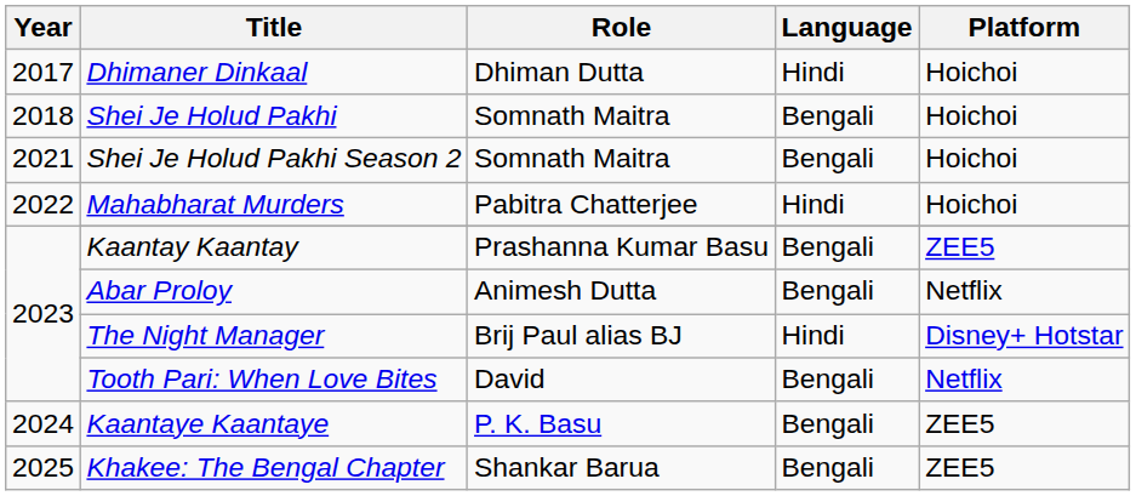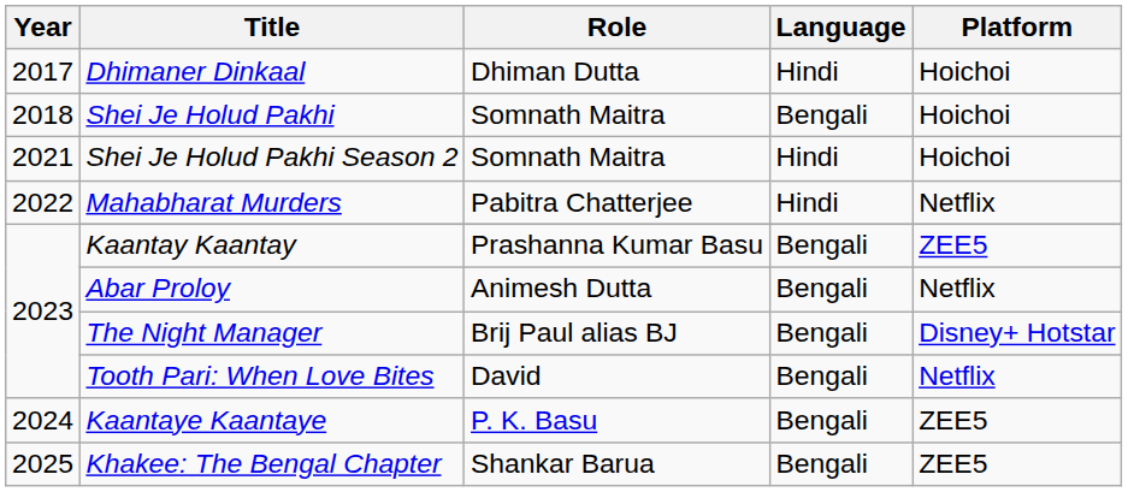Shei Je Holud Pakhi Season 2 | Language: Bengali -> Hindi
Mahabharat Murders | Platform: Hoichoi -> Netflix
The Night Manager | Language: Hindi -> Bengali
